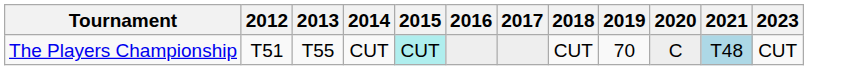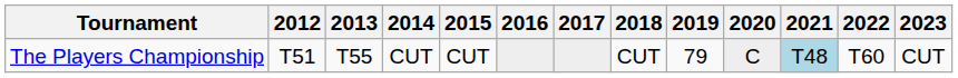+ column: 2022 | T60
The Players Championship | 2015: paleturquoise background -> no background
The Players Championship | 2019: 70 -> 79
